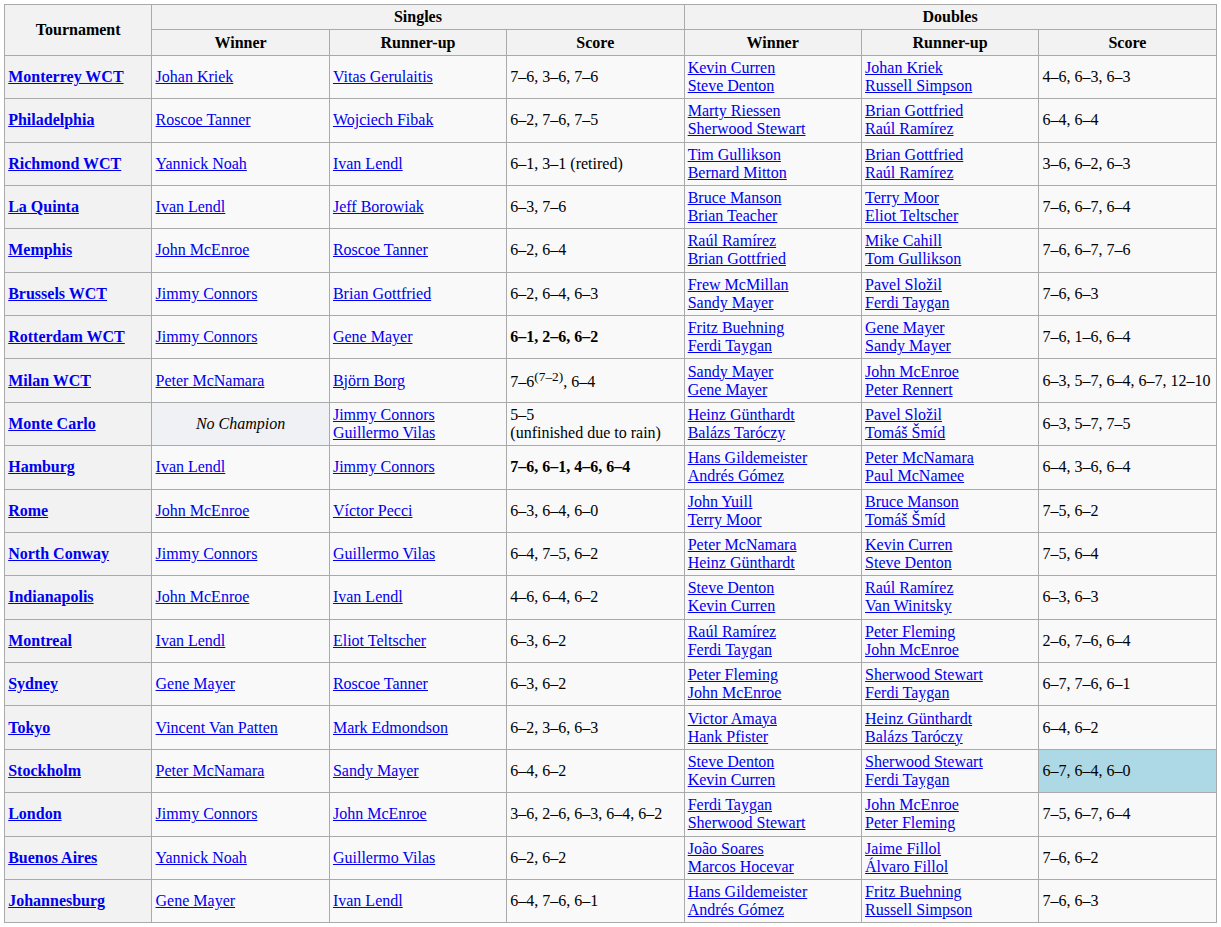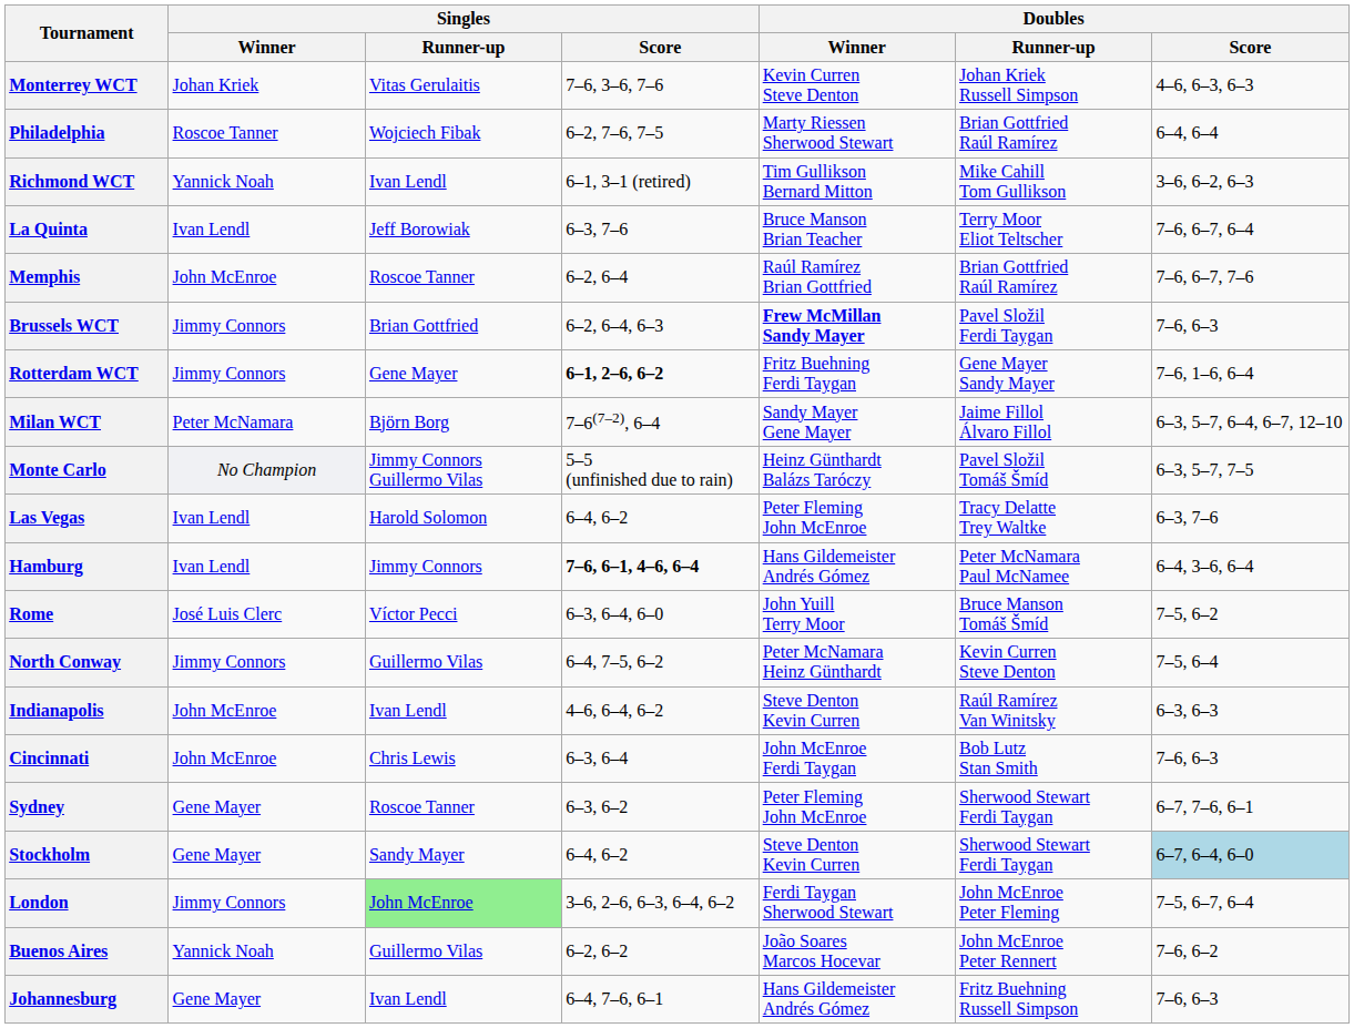Richmond WCT | Doubles / Runner-up: Brian Gottfried Raúl Ramírez -> Mike Cahill Tom Gullikson
Memphis | Doubles / Runner-up: Mike Cahill Tom Gullikson -> Brian Gottfried Raúl Ramírez
Brussels WCT | Doubles / Winner: normal -> bold
Milan WCT | Doubles / Runner-up: John McEnroe Peter Rennert -> Jaime Fillol Álvaro Fillol
+ row: Las Vegas | Ivan Lendl | Harold Solomon | 6–4, 6–2 | Peter Fleming John McEnroe | Tracy Delatte Trey Waltke | 6–3, 7–6
Rome | Singles / Winner: John McEnroe -> José Luis Clerc
- row: Montreal | Ivan Lendl | Eliot Teltscher | 6–3, 6–2 | Raúl Ramírez Ferdi Taygan | Peter Fleming John McEnroe | 2–6, 7–6, 6–4
+ row: Cincinnati | John McEnroe | Chris Lewis | 6–3, 6–4 | John McEnroe Ferdi Taygan | Bob Lutz Stan Smith | 7–6, 6–3
- row: Tokyo | Vincent Van Patten | Mark Edmondson | 6–2, 3–6, 6–3 | Victor Amaya Hank Pfister | Heinz Günthardt Balázs Taróczy | 6–4, 6–2
Stockholm | Singles / Winner: Peter McNamara -> Gene Mayer
London | Singles / Runner-up: no background -> lightgreen background
Buenos Aires | Doubles / Runner-up: Jaime Fillol Álvaro Fillol -> John McEnroe Peter Rennert
